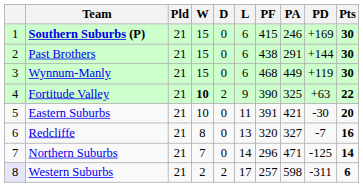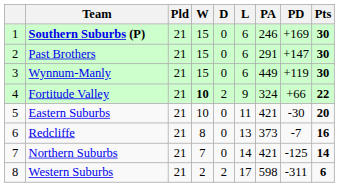- column: PF | 415 | 438 | 468 | 390 | 391 | 320 | 296 | 257
Past Brothers | PD: +144 -> +147
Fortitude Valley | PA: 325 -> 324
Fortitude Valley | PD: +63 -> +66
Redcliffe | PA: 327 -> 373
Northern Suburbs | PA: 471 -> 421
Western Suburbs | column 1: lavender background -> no background
